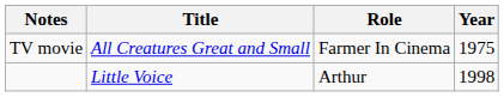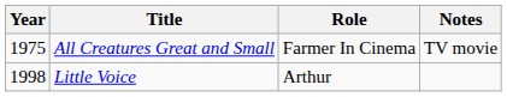columns swapped: Year <-> Notes
